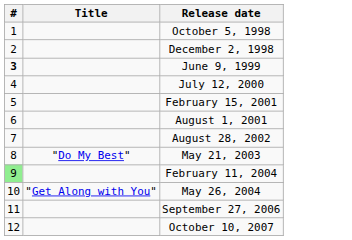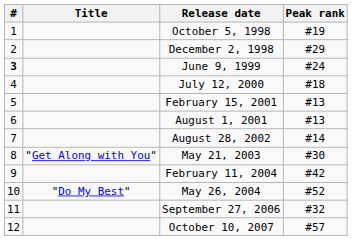+ column: Peak rank | #19 | #29 | #24 | #18 | #13 | #13 | #14 | #30 | #42 | #52 | #32 | #57
May 21, 2003 | Title: "Do My Best" -> "Get Along with You"
February 11, 2004 | #: lightgreen background -> no background
May 26, 2004 | Title: "Get Along with You" -> "Do My Best"
